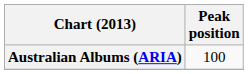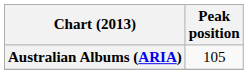Australian Albums (ARIA) | Peak position: 100 -> 105
